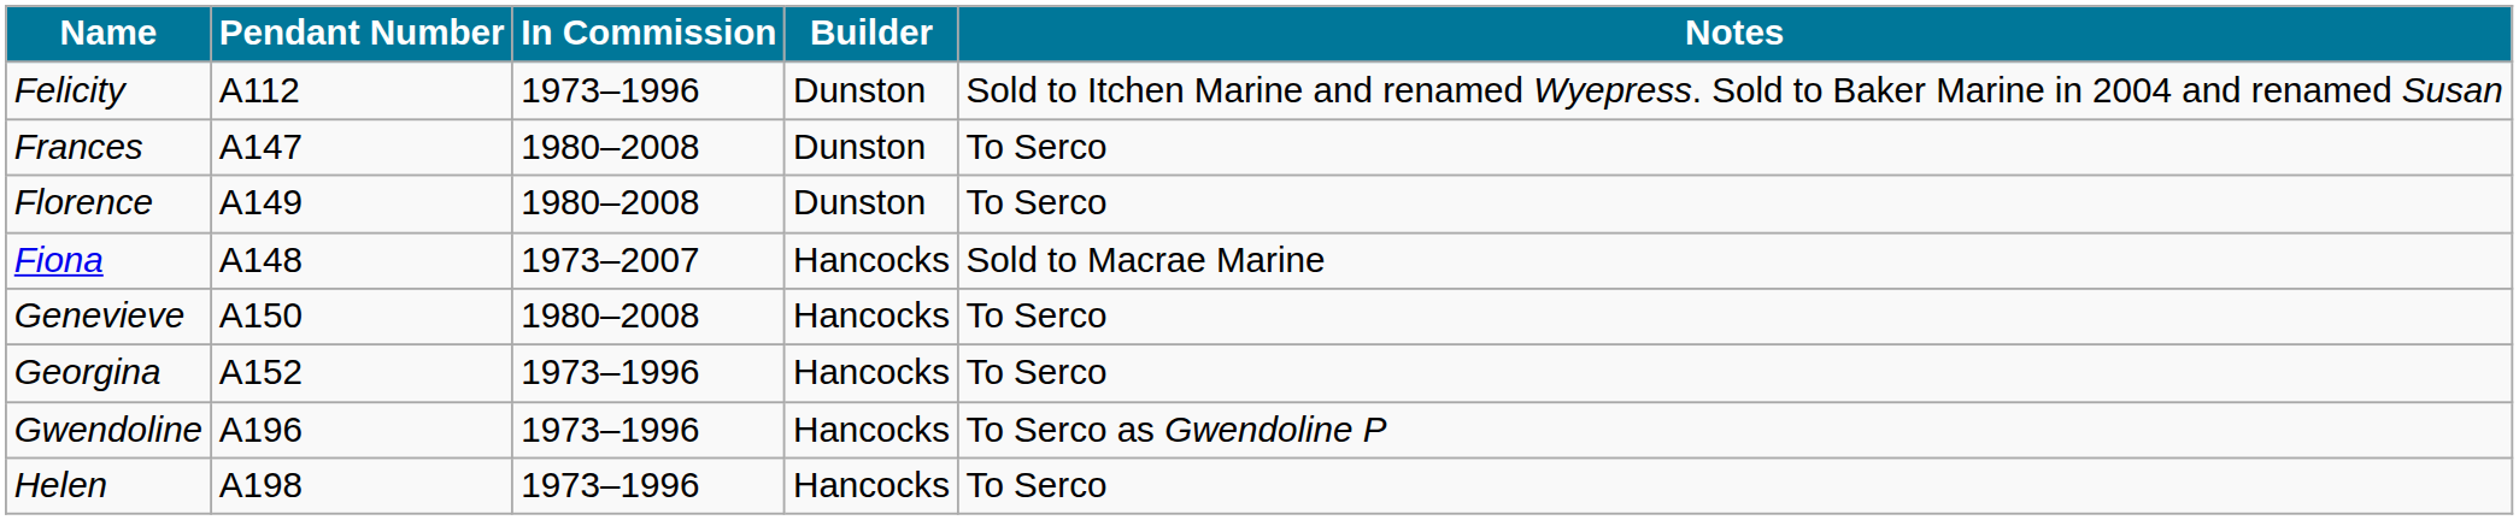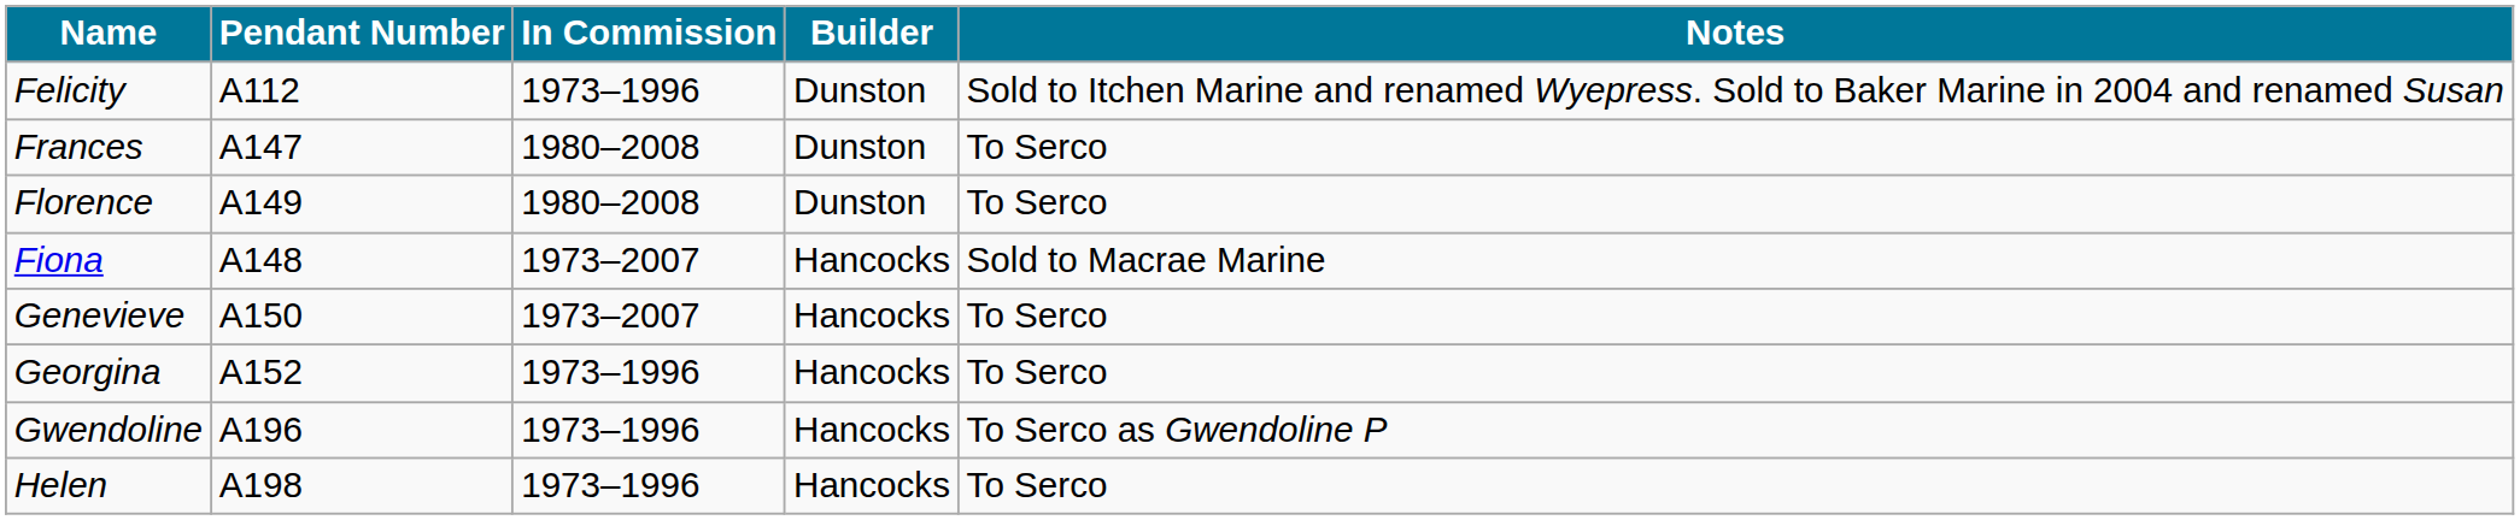Genevieve | In Commission: 1980–2008 -> 1973–2007
